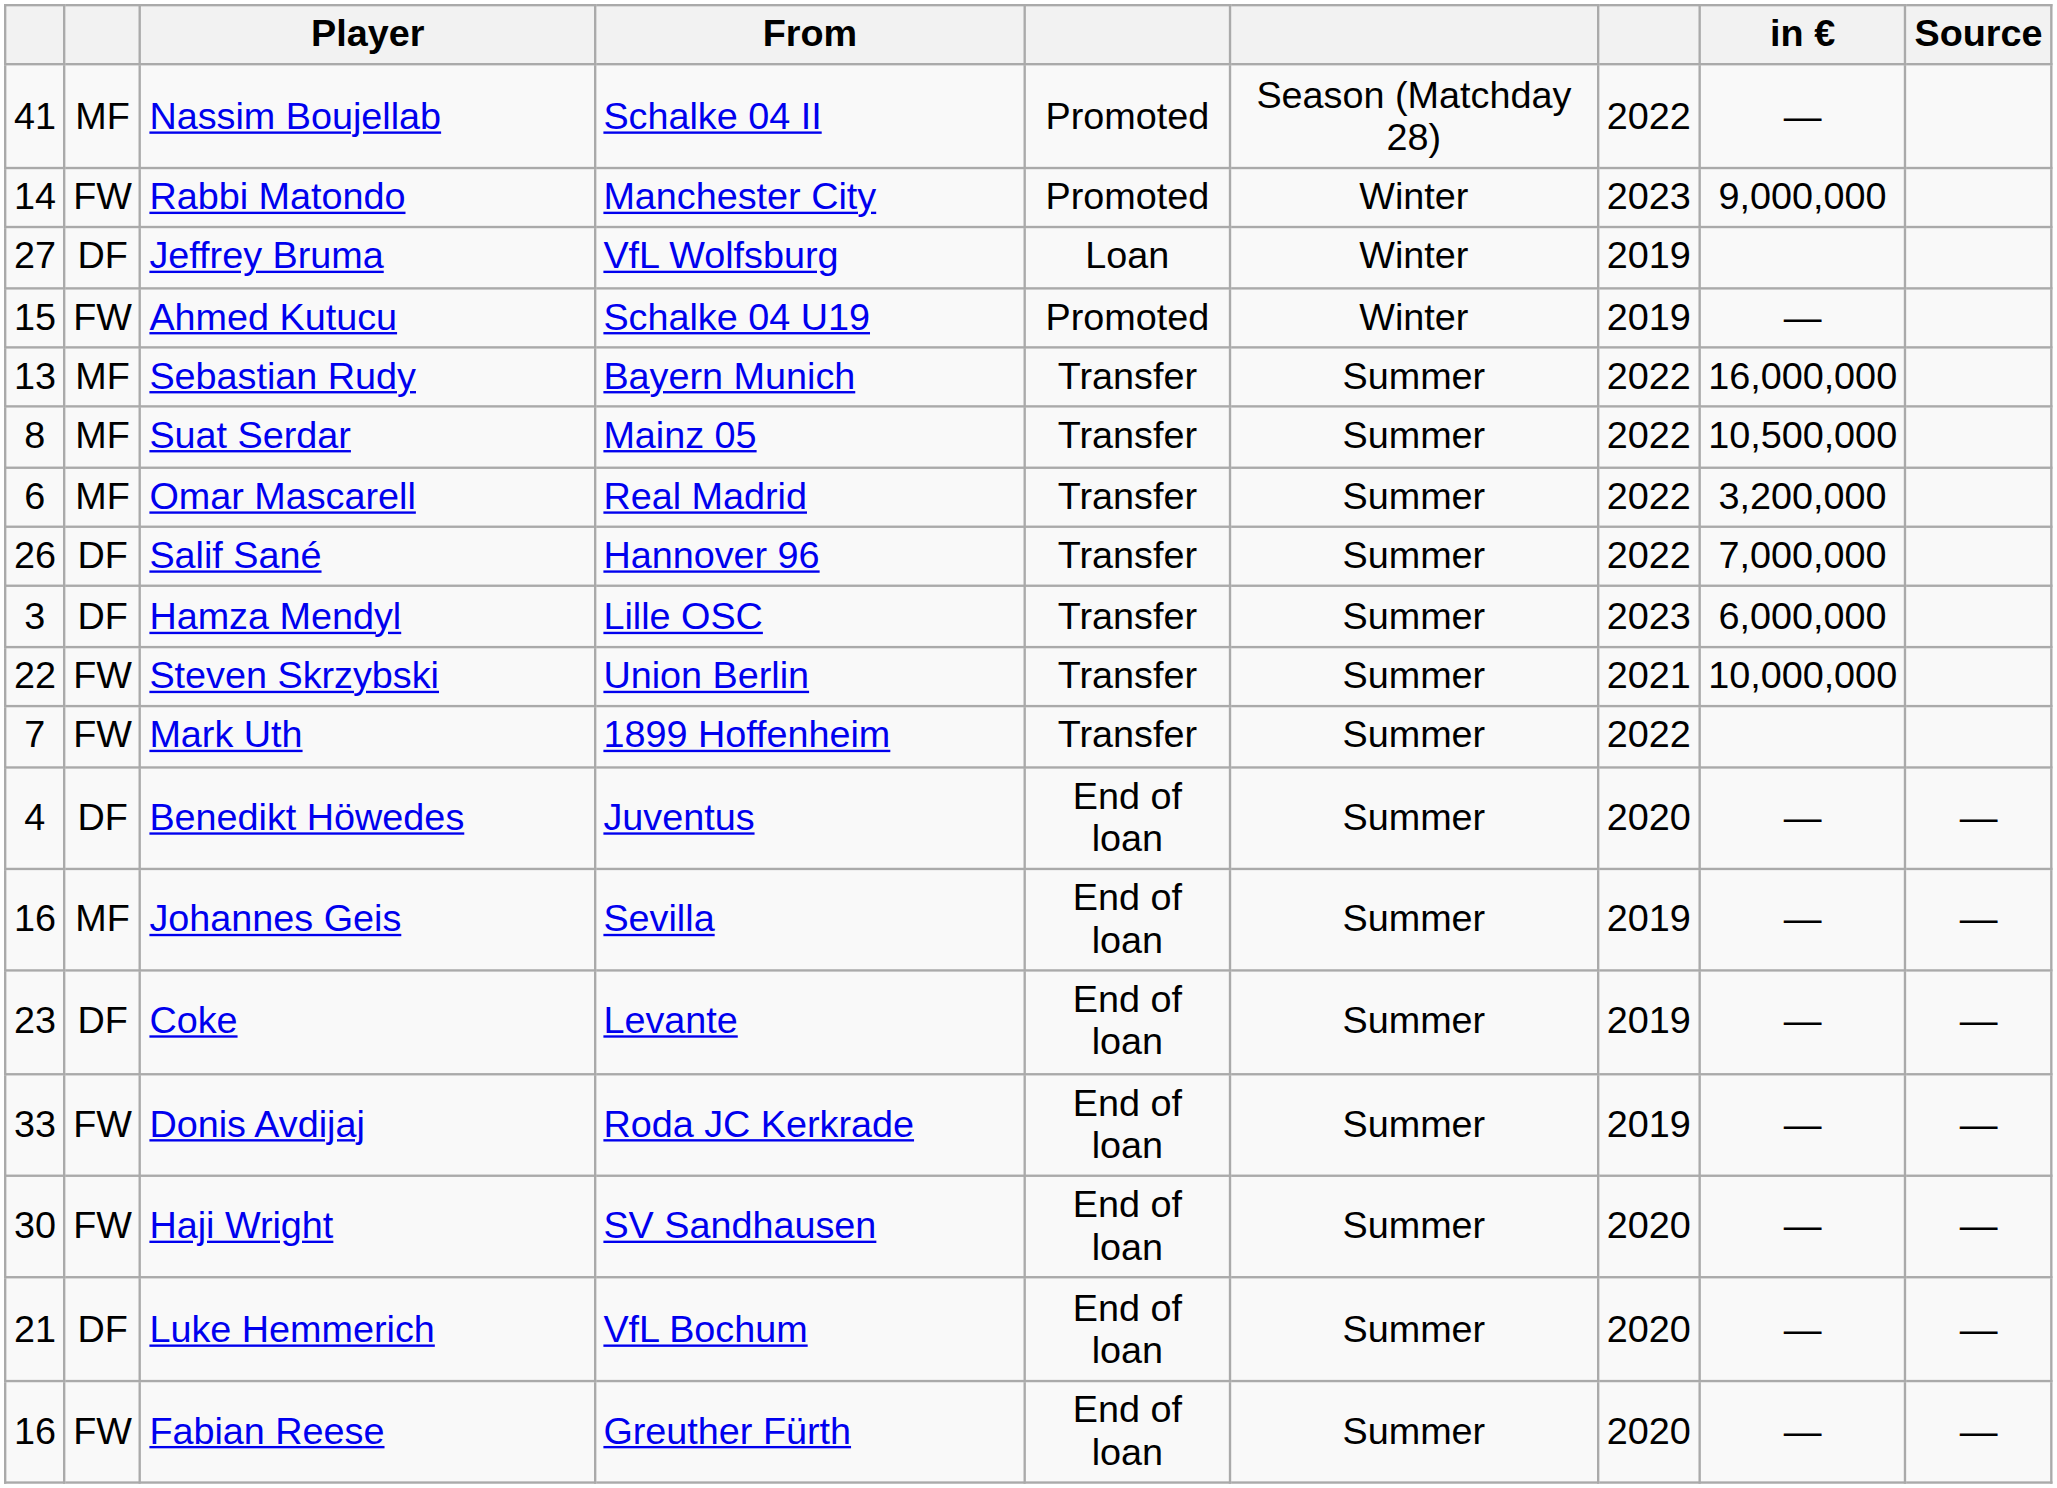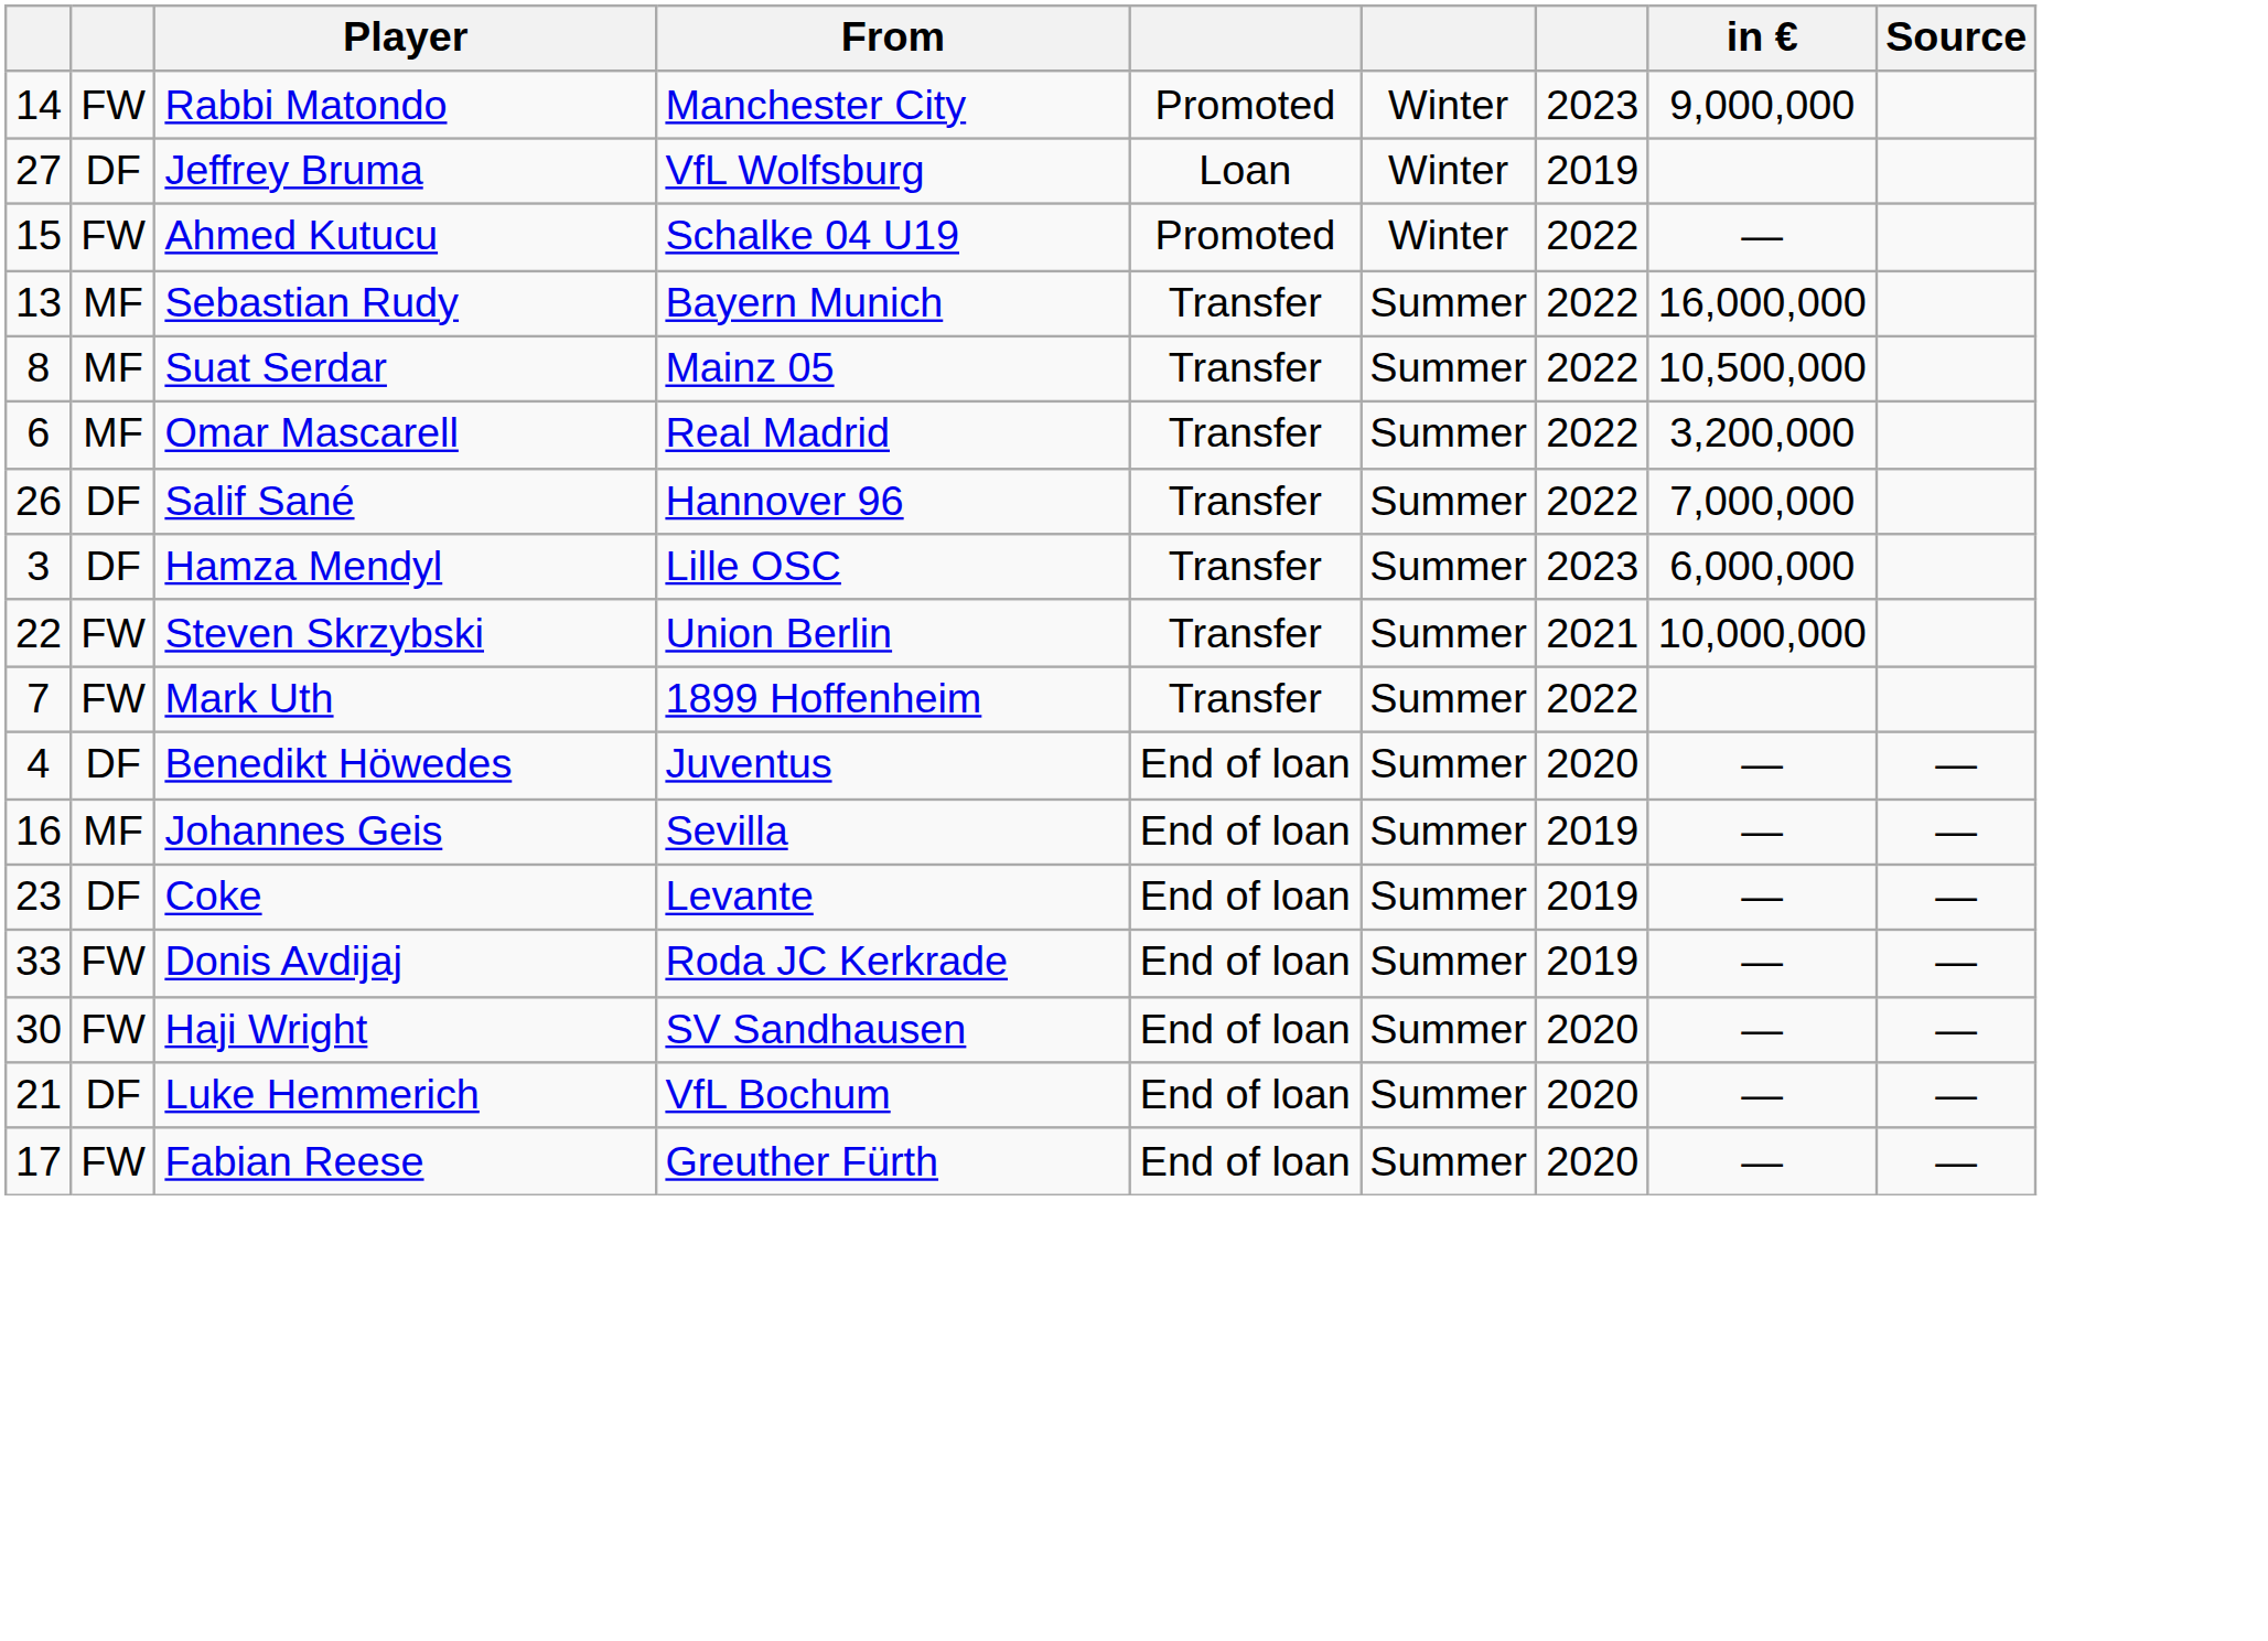- row: 41 | MF | Nassim Boujellab | Schalke 04 II | Promoted | Season (Matchday 28) | 2022 | —
Ahmed Kutucu | column 7: 2019 -> 2022
Fabian Reese | column 1: 16 -> 17
